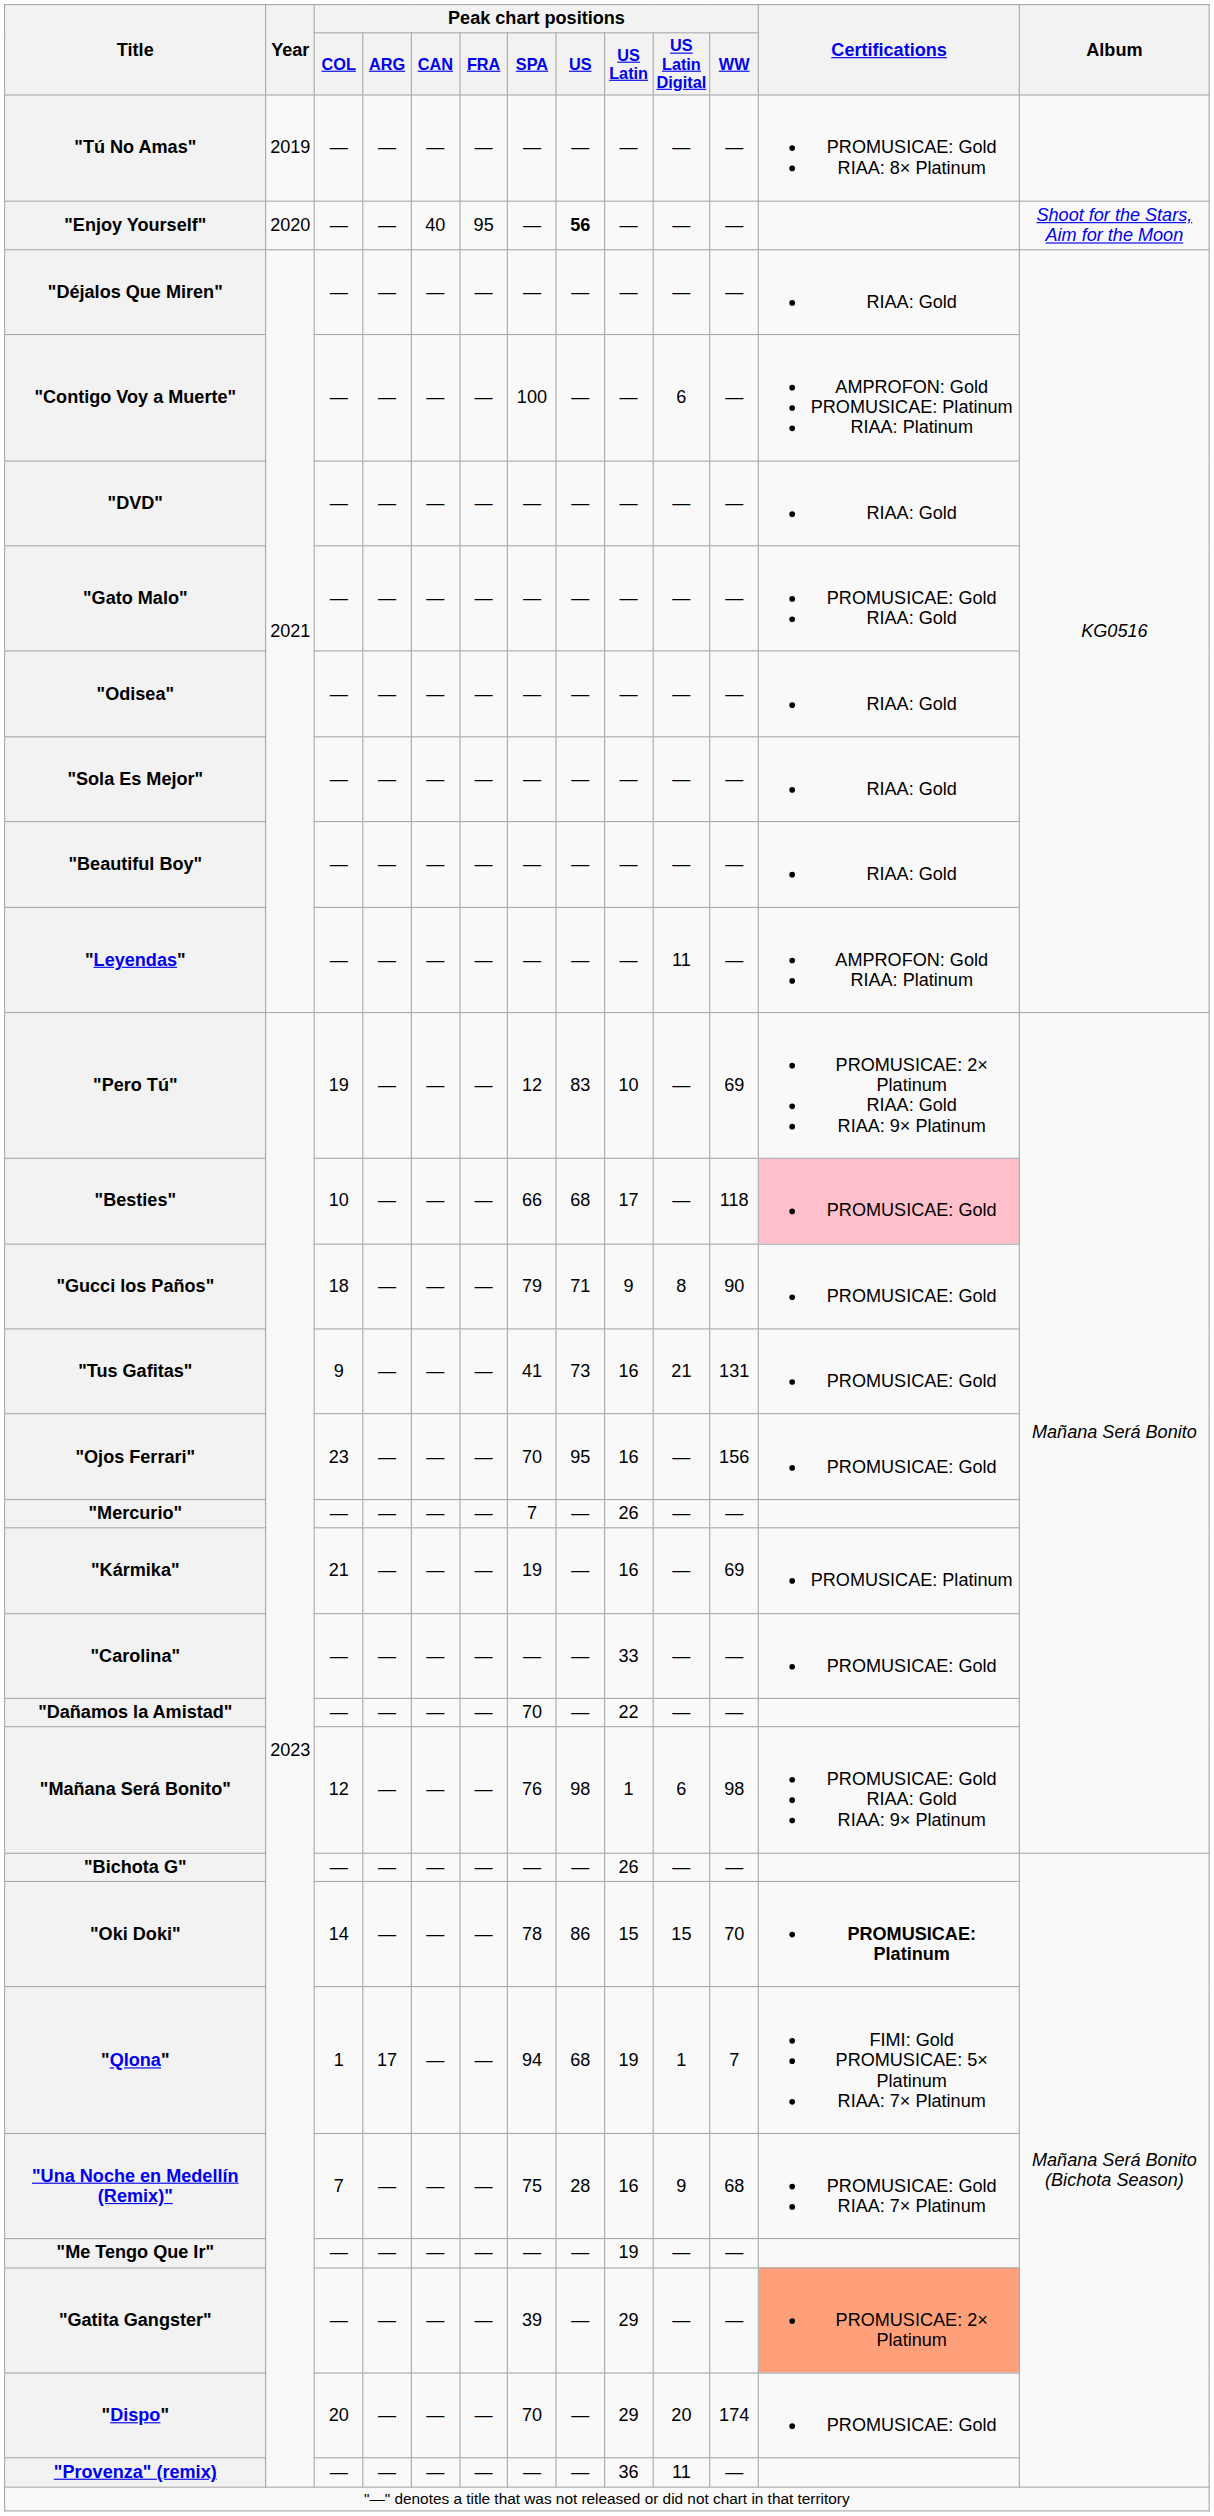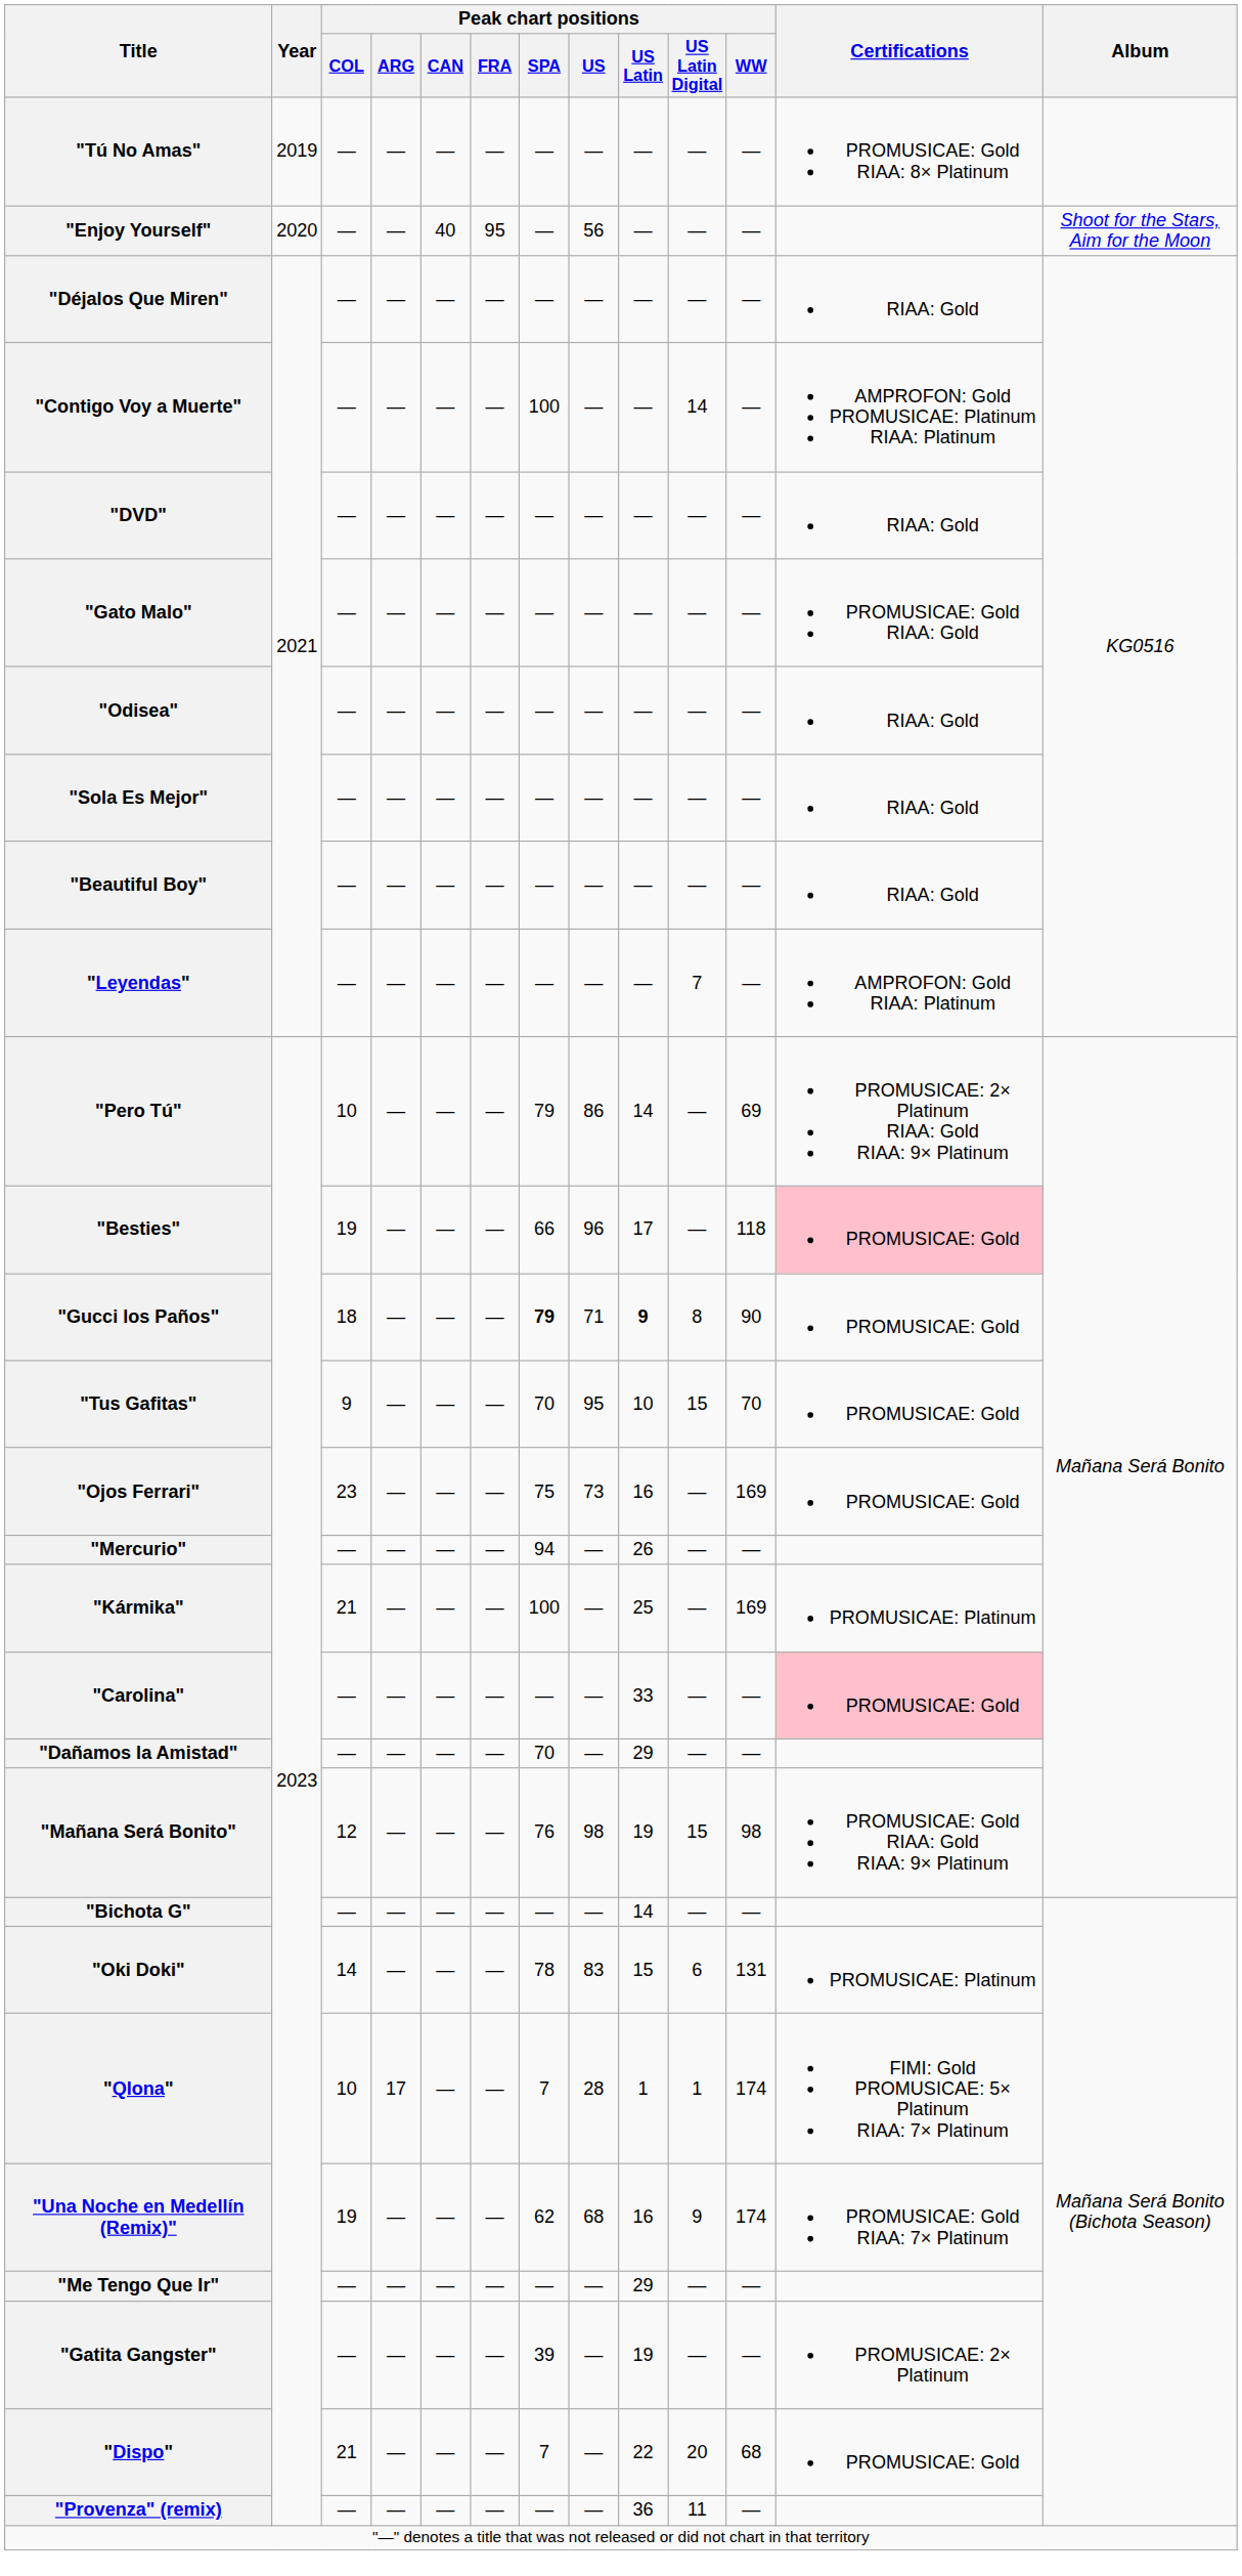"Enjoy Yourself" | Peak chart positions / US: bold -> normal
"Contigo Voy a Muerte" | Peak chart positions / US Latin Digital: 6 -> 14
"Leyendas" | Peak chart positions / US Latin Digital: 11 -> 7
"Pero Tú" | Peak chart positions / COL: 19 -> 10
"Pero Tú" | Peak chart positions / SPA: 12 -> 79
"Pero Tú" | Peak chart positions / US: 83 -> 86
"Pero Tú" | Peak chart positions / US Latin: 10 -> 14
"Besties" | Peak chart positions / COL: 10 -> 19
"Besties" | Peak chart positions / US: 68 -> 96
"Gucci los Paños" | Peak chart positions / SPA: normal -> bold
"Gucci los Paños" | Peak chart positions / US Latin: normal -> bold
"Tus Gafitas" | Peak chart positions / SPA: 41 -> 70
"Tus Gafitas" | Peak chart positions / US: 73 -> 95
"Tus Gafitas" | Peak chart positions / US Latin: 16 -> 10
"Tus Gafitas" | Peak chart positions / US Latin Digital: 21 -> 15
"Tus Gafitas" | Peak chart positions / WW: 131 -> 70
"Ojos Ferrari" | Peak chart positions / SPA: 70 -> 75
"Ojos Ferrari" | Peak chart positions / US: 95 -> 73
"Ojos Ferrari" | Peak chart positions / WW: 156 -> 169
"Mercurio" | Peak chart positions / SPA: 7 -> 94
"Kármika" | Peak chart positions / SPA: 19 -> 100
"Kármika" | Peak chart positions / US Latin: 16 -> 25
"Kármika" | Peak chart positions / WW: 69 -> 169
"Carolina" | Certifications: no background -> pink background
"Dañamos la Amistad" | Peak chart positions / US Latin: 22 -> 29
"Mañana Será Bonito" | Peak chart positions / US Latin: 1 -> 19
"Mañana Será Bonito" | Peak chart positions / US Latin Digital: 6 -> 15
"Bichota G" | Peak chart positions / US Latin: 26 -> 14
"Oki Doki" | Peak chart positions / US: 86 -> 83
"Oki Doki" | Peak chart positions / US Latin Digital: 15 -> 6
"Oki Doki" | Peak chart positions / WW: 70 -> 131
"Oki Doki" | Certifications: bold -> normal
"Qlona" | Peak chart positions / COL: 1 -> 10
"Qlona" | Peak chart positions / SPA: 94 -> 7
"Qlona" | Peak chart positions / US: 68 -> 28
"Qlona" | Peak chart positions / US Latin: 19 -> 1
"Qlona" | Peak chart positions / WW: 7 -> 174
"Una Noche en Medellín (Remix)" | Peak chart positions / COL: 7 -> 19
"Una Noche en Medellín (Remix)" | Peak chart positions / SPA: 75 -> 62
"Una Noche en Medellín (Remix)" | Peak chart positions / US: 28 -> 68
"Una Noche en Medellín (Remix)" | Peak chart positions / WW: 68 -> 174
"Me Tengo Que Ir" | Peak chart positions / US Latin: 19 -> 29
"Gatita Gangster" | Peak chart positions / US Latin: 29 -> 19
"Gatita Gangster" | Certifications: lightsalmon background -> no background
"Dispo" | Peak chart positions / COL: 20 -> 21
"Dispo" | Peak chart positions / SPA: 70 -> 7
"Dispo" | Peak chart positions / US Latin: 29 -> 22
"Dispo" | Peak chart positions / WW: 174 -> 68
